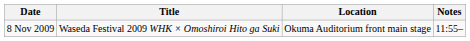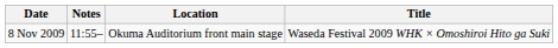columns swapped: Title <-> Notes
